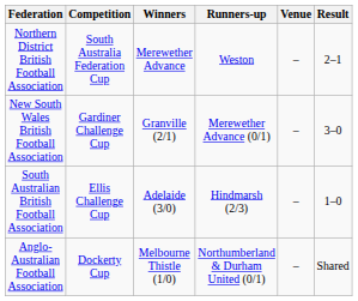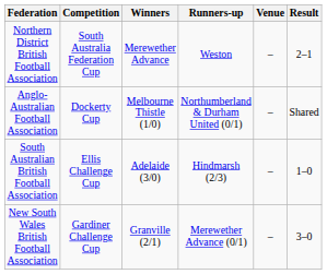rows swapped: New South Wales British Football Association <-> Anglo-Australian Football Association
